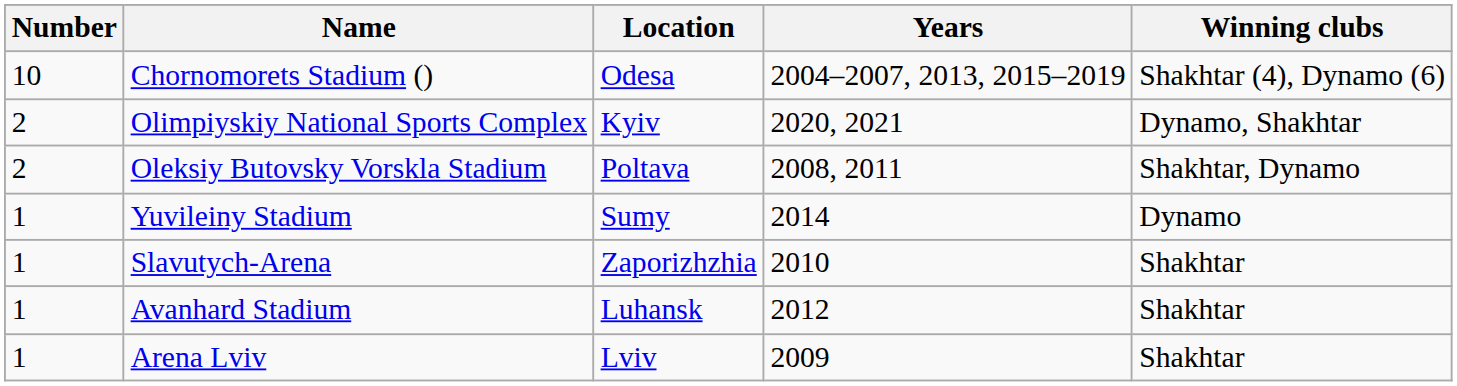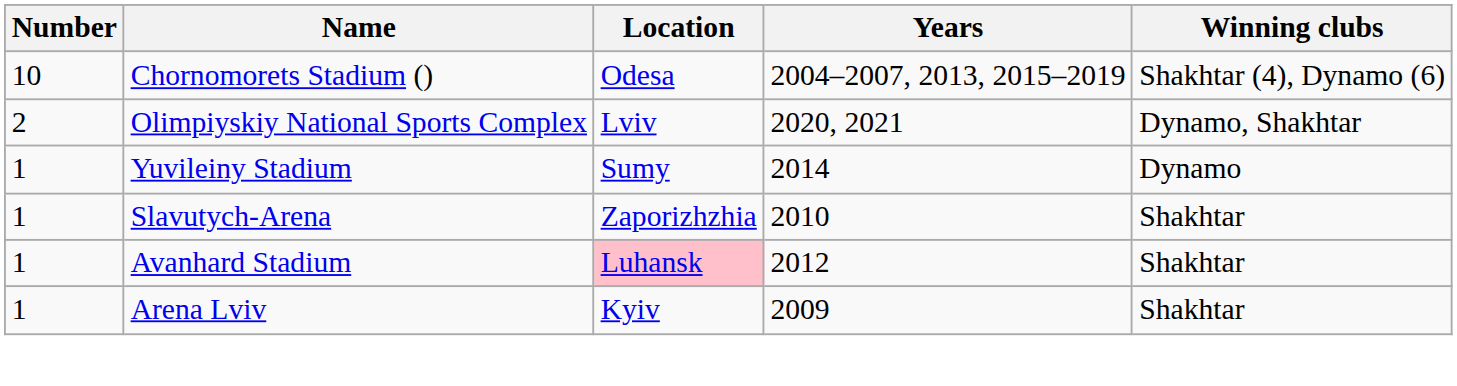Olimpiyskiy National Sports Complex | Location: Kyiv -> Lviv
- row: 2 | Oleksiy Butovsky Vorskla Stadium | Poltava | 2008, 2011 | Shakhtar, Dynamo
Avanhard Stadium | Location: no background -> pink background
Arena Lviv | Location: Lviv -> Kyiv
